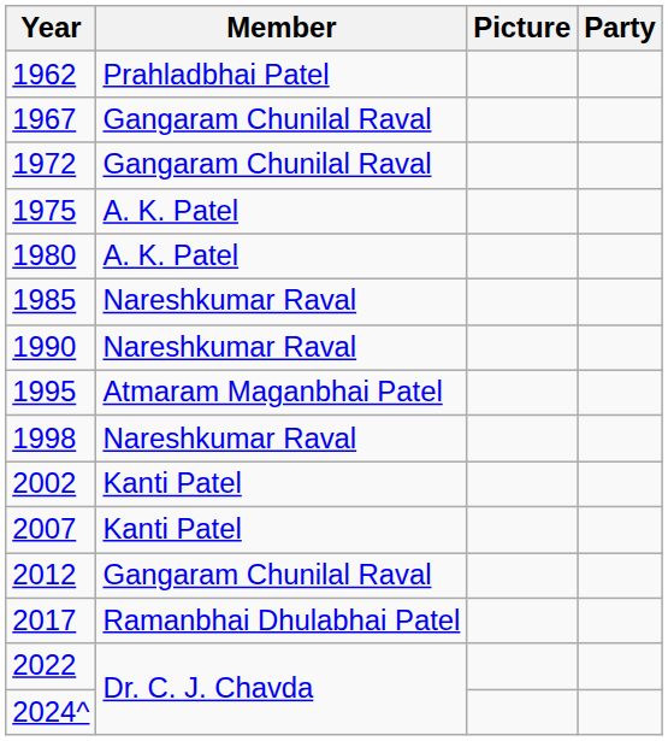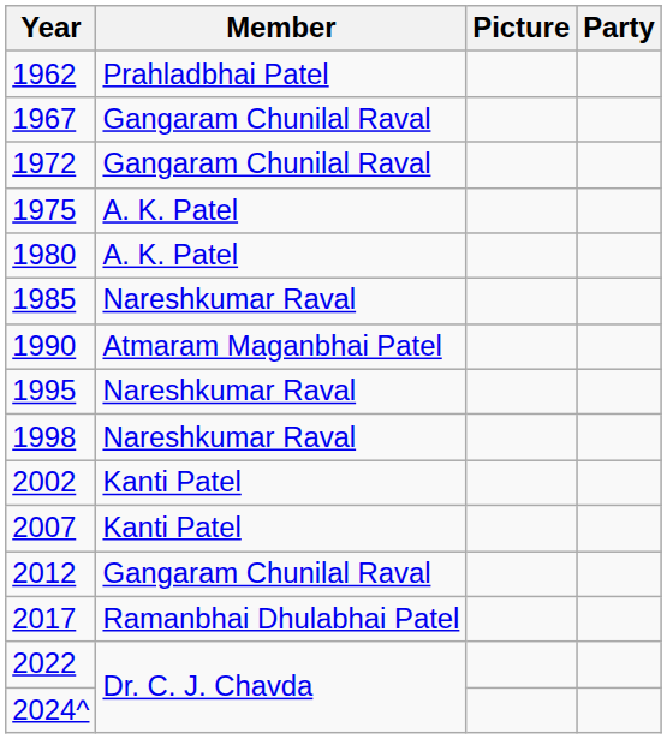1990 | Member: Nareshkumar Raval -> Atmaram Maganbhai Patel
1995 | Member: Atmaram Maganbhai Patel -> Nareshkumar Raval
